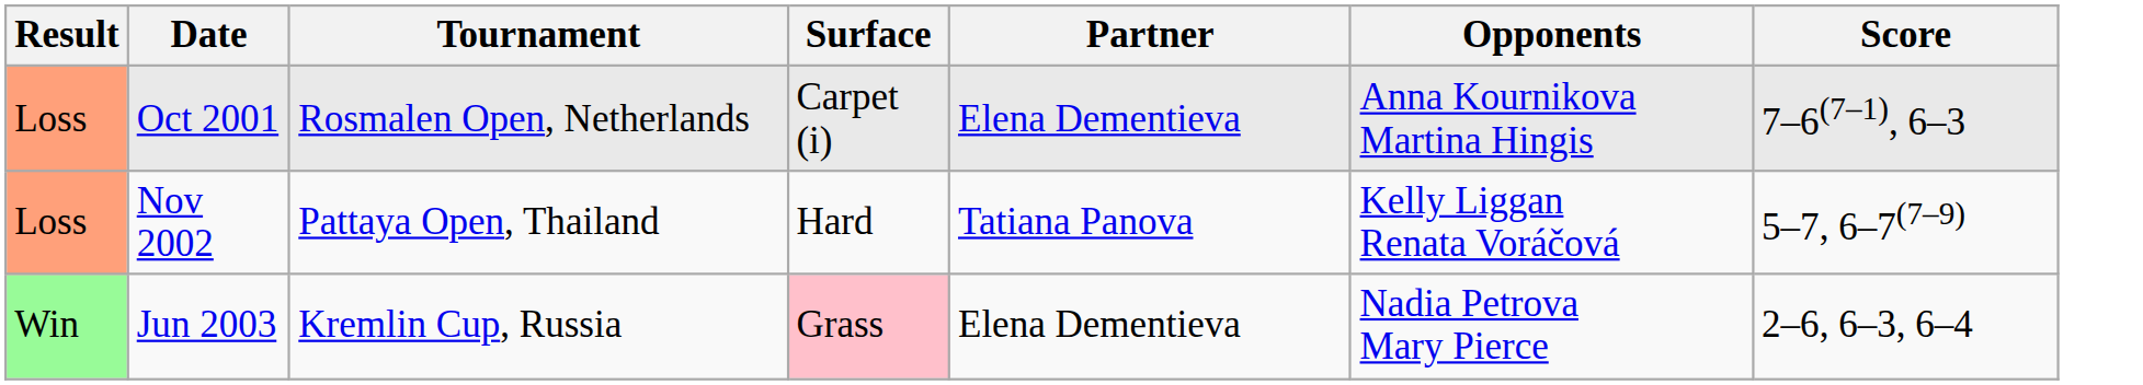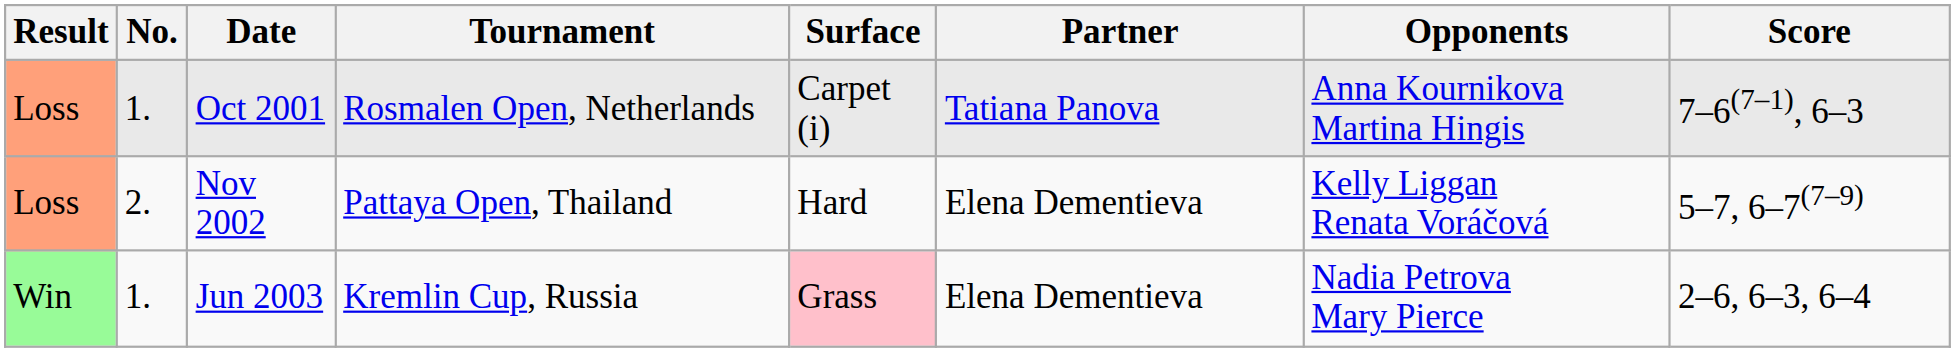+ column: No. | 1. | 2. | 1.
Oct 2001 | Partner: Elena Dementieva -> Tatiana Panova
Nov 2002 | Partner: Tatiana Panova -> Elena Dementieva
